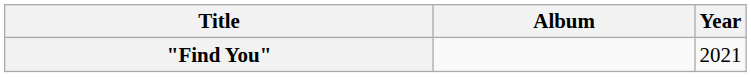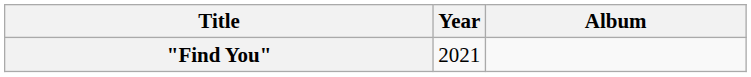columns swapped: Year <-> Album
